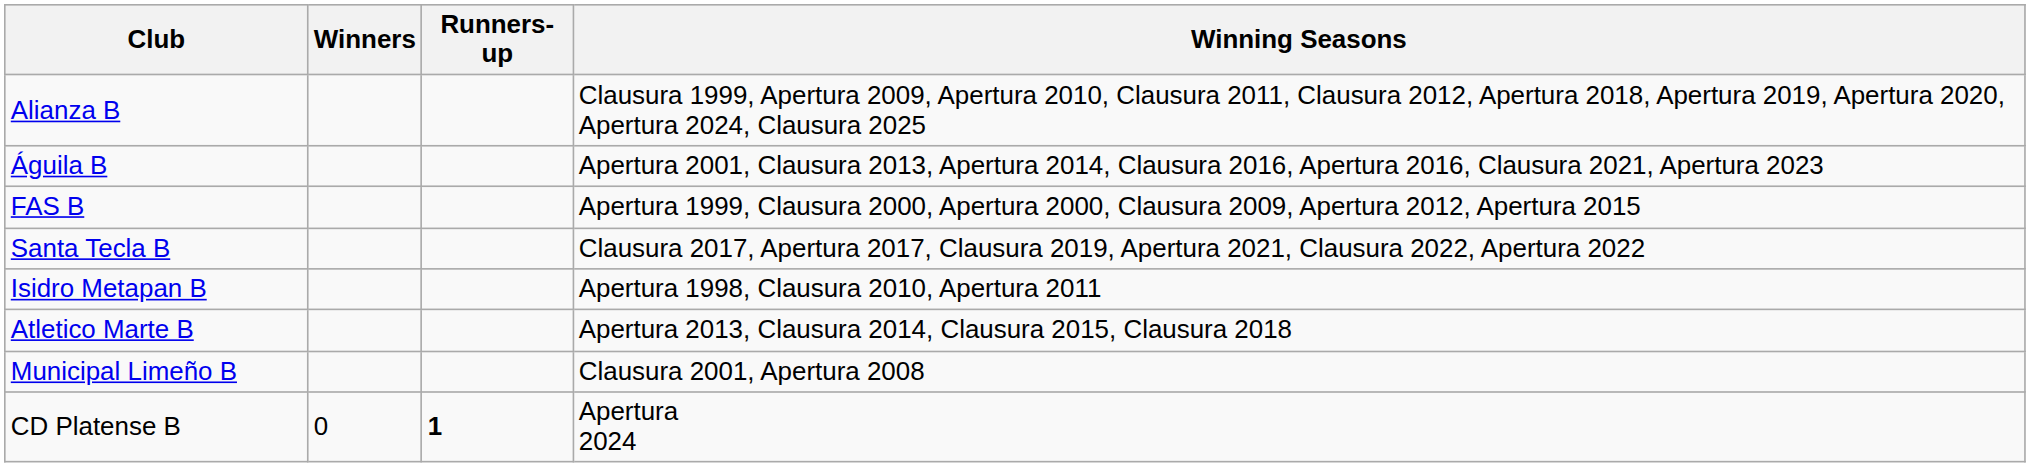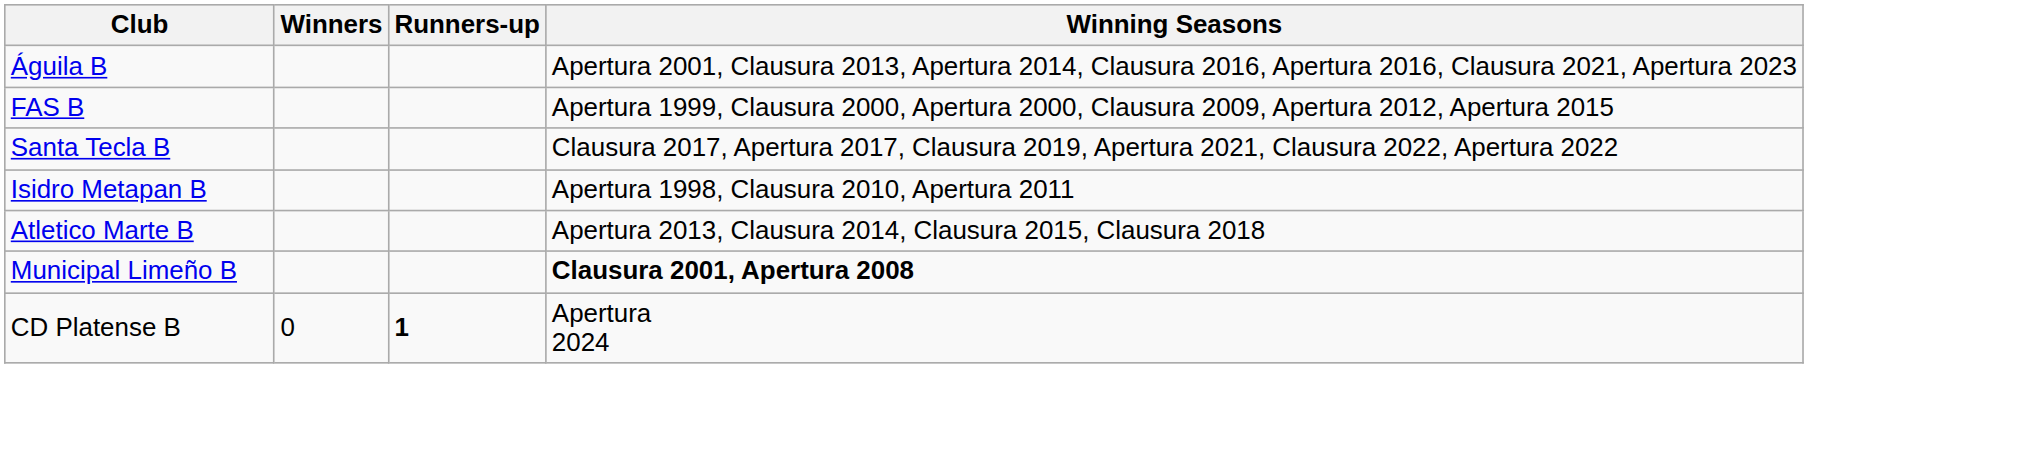- row: Alianza B | Clausura 1999, Apertura 2009, Apertura 2010, Clausura 2011, Clausura 2012, Apertura 2018, Apertura 2019, Apertura 2020, Apertura 2024, Clausura 2025
Municipal Limeño B | Winning Seasons: normal -> bold
